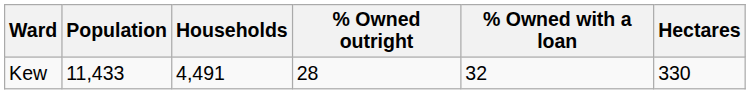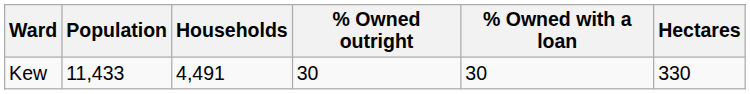Kew | % Owned outright: 28 -> 30
Kew | % Owned with a loan: 32 -> 30
